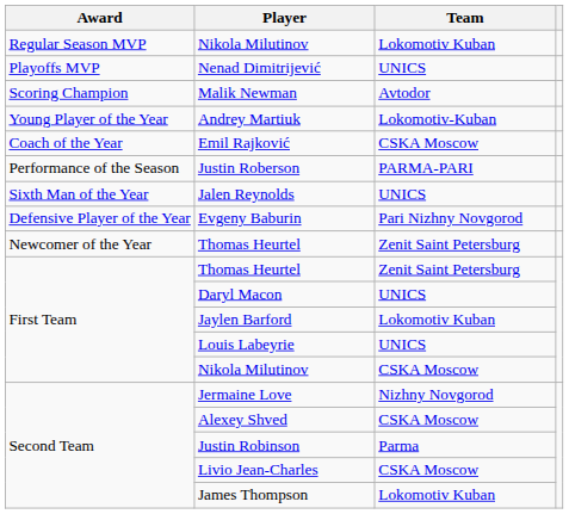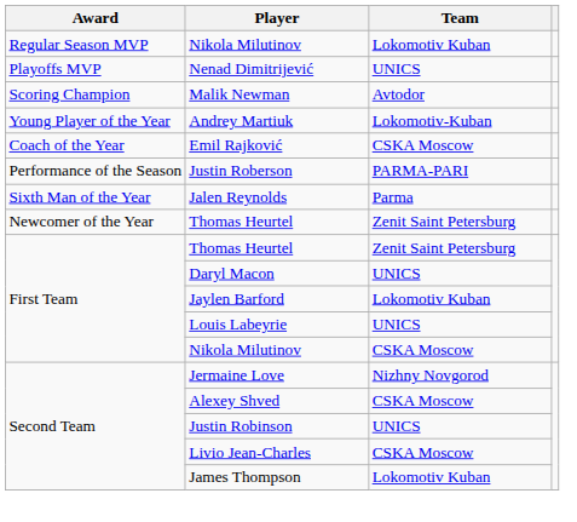Jalen Reynolds | Team: UNICS -> Parma
- row: Defensive Player of the Year | Evgeny Baburin | Pari Nizhny Novgorod
Justin Robinson | Team: Parma -> UNICS
